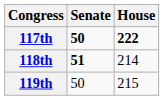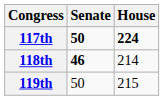117th | House: 222 -> 224
118th | Senate: 51 -> 46
